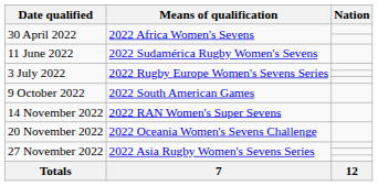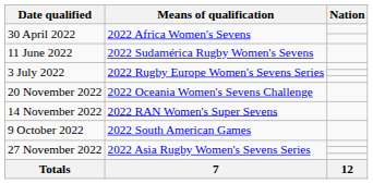rows swapped: 9 October 2022 <-> 20 November 2022
